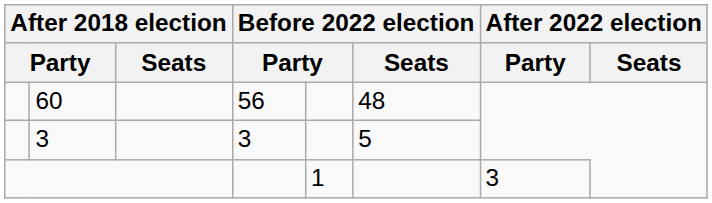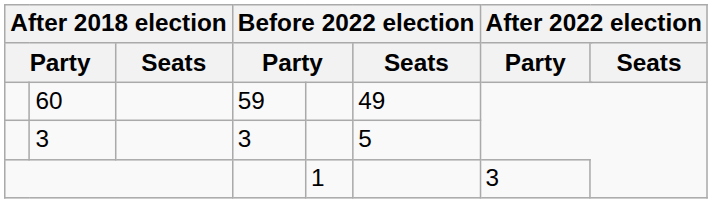60 | column 4: 56 -> 59
60 | Before 2022 election / Seats: 48 -> 49
